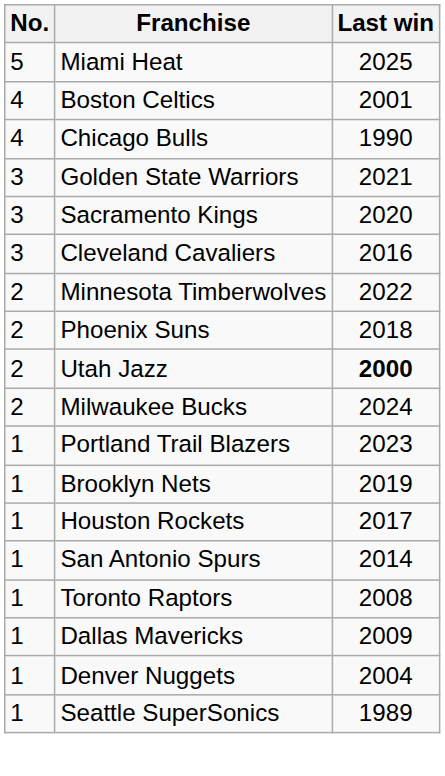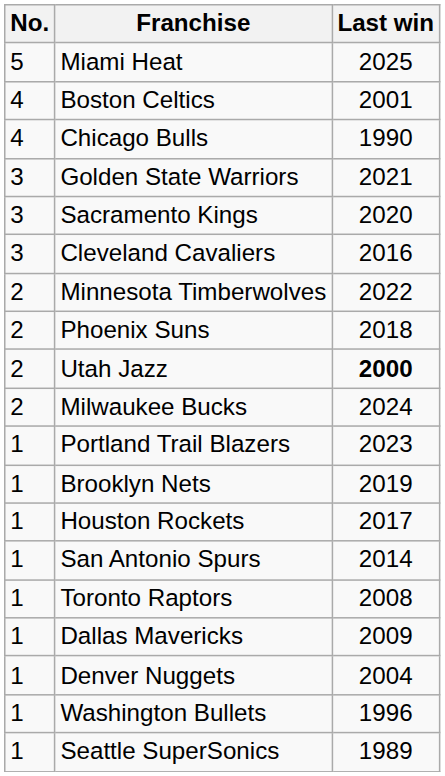+ row: 1 | Washington Bullets | 1996
